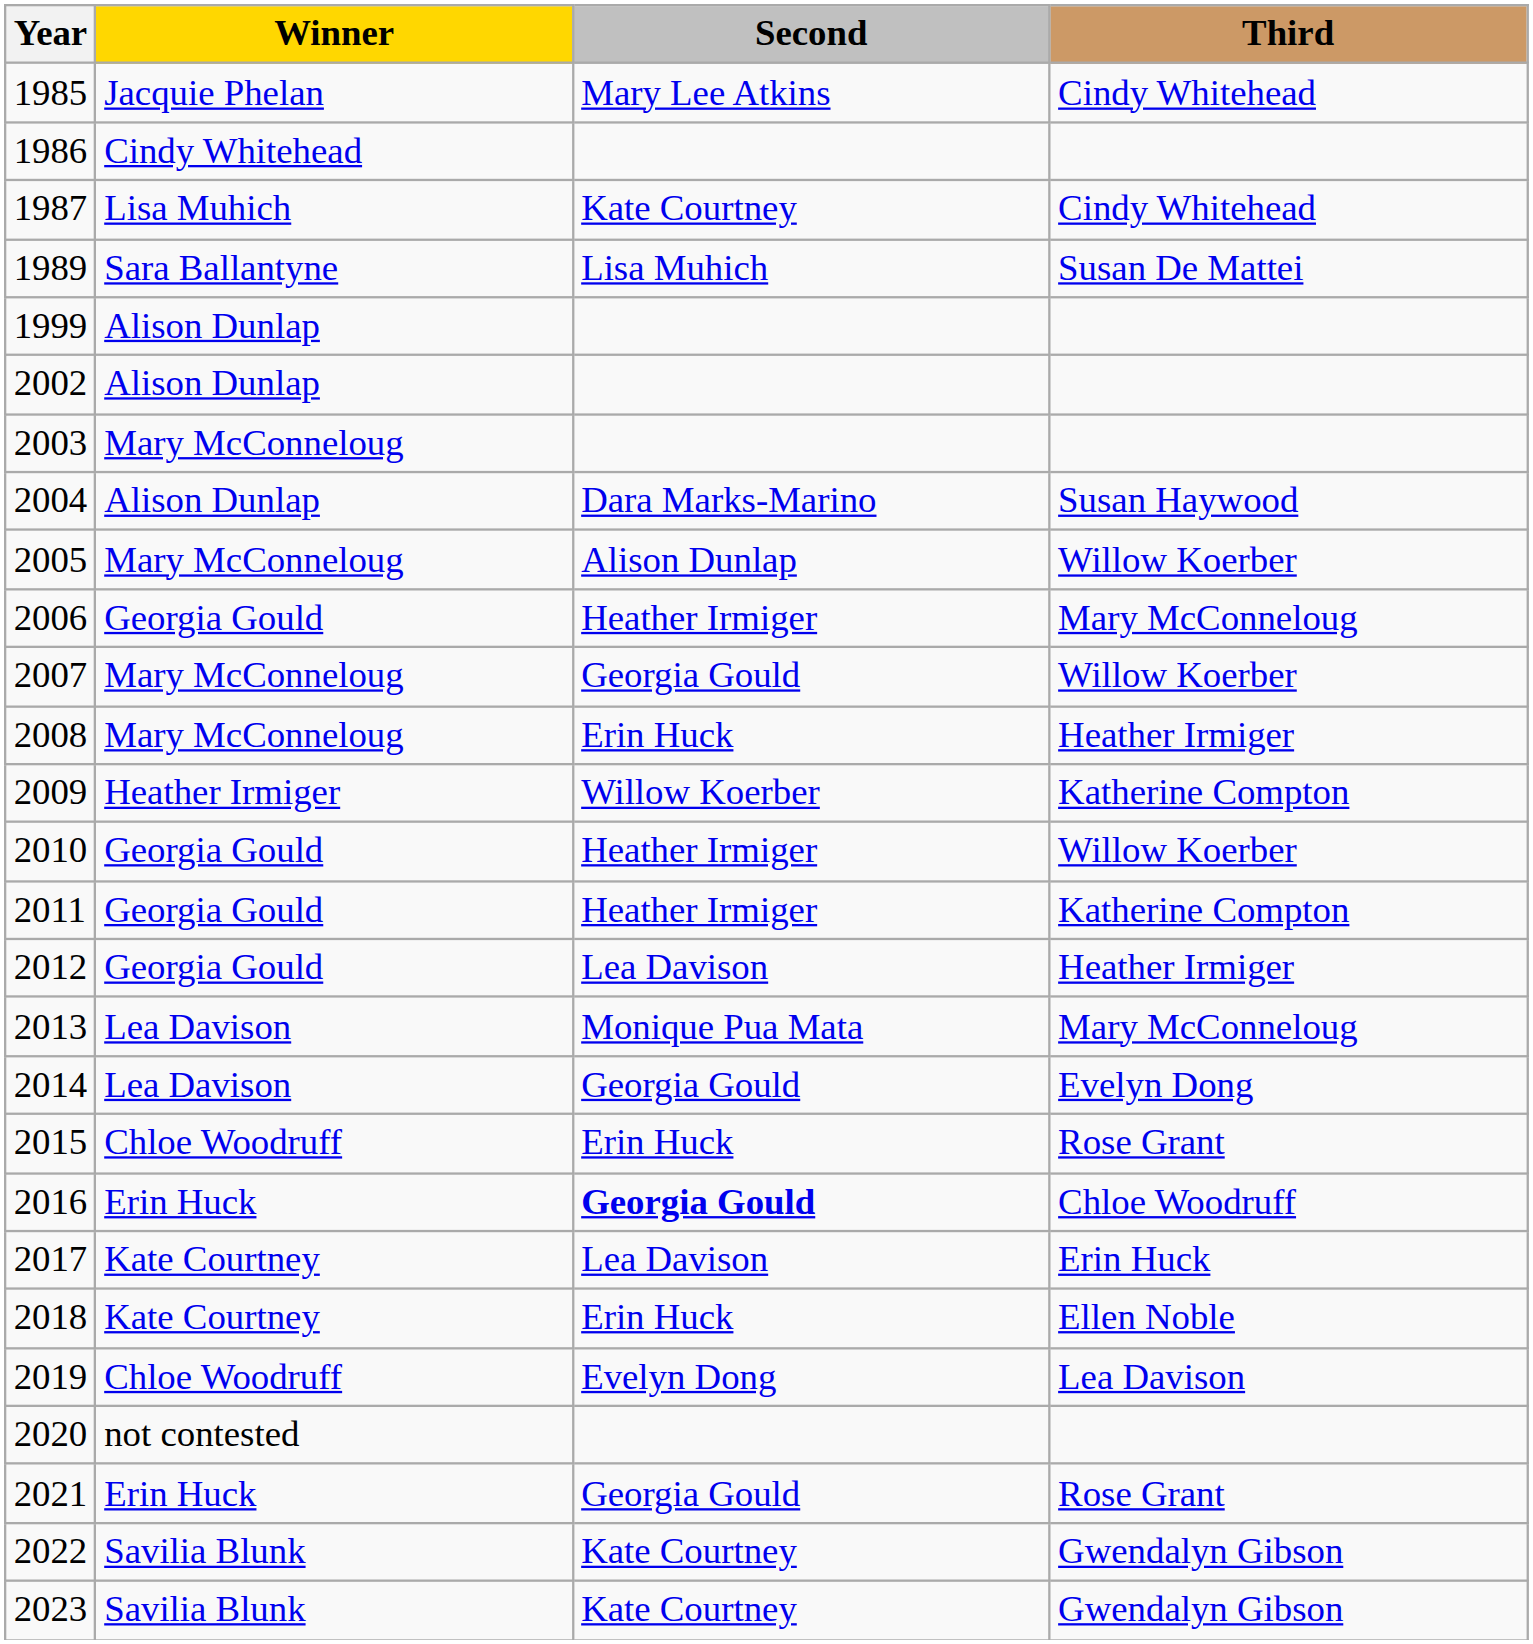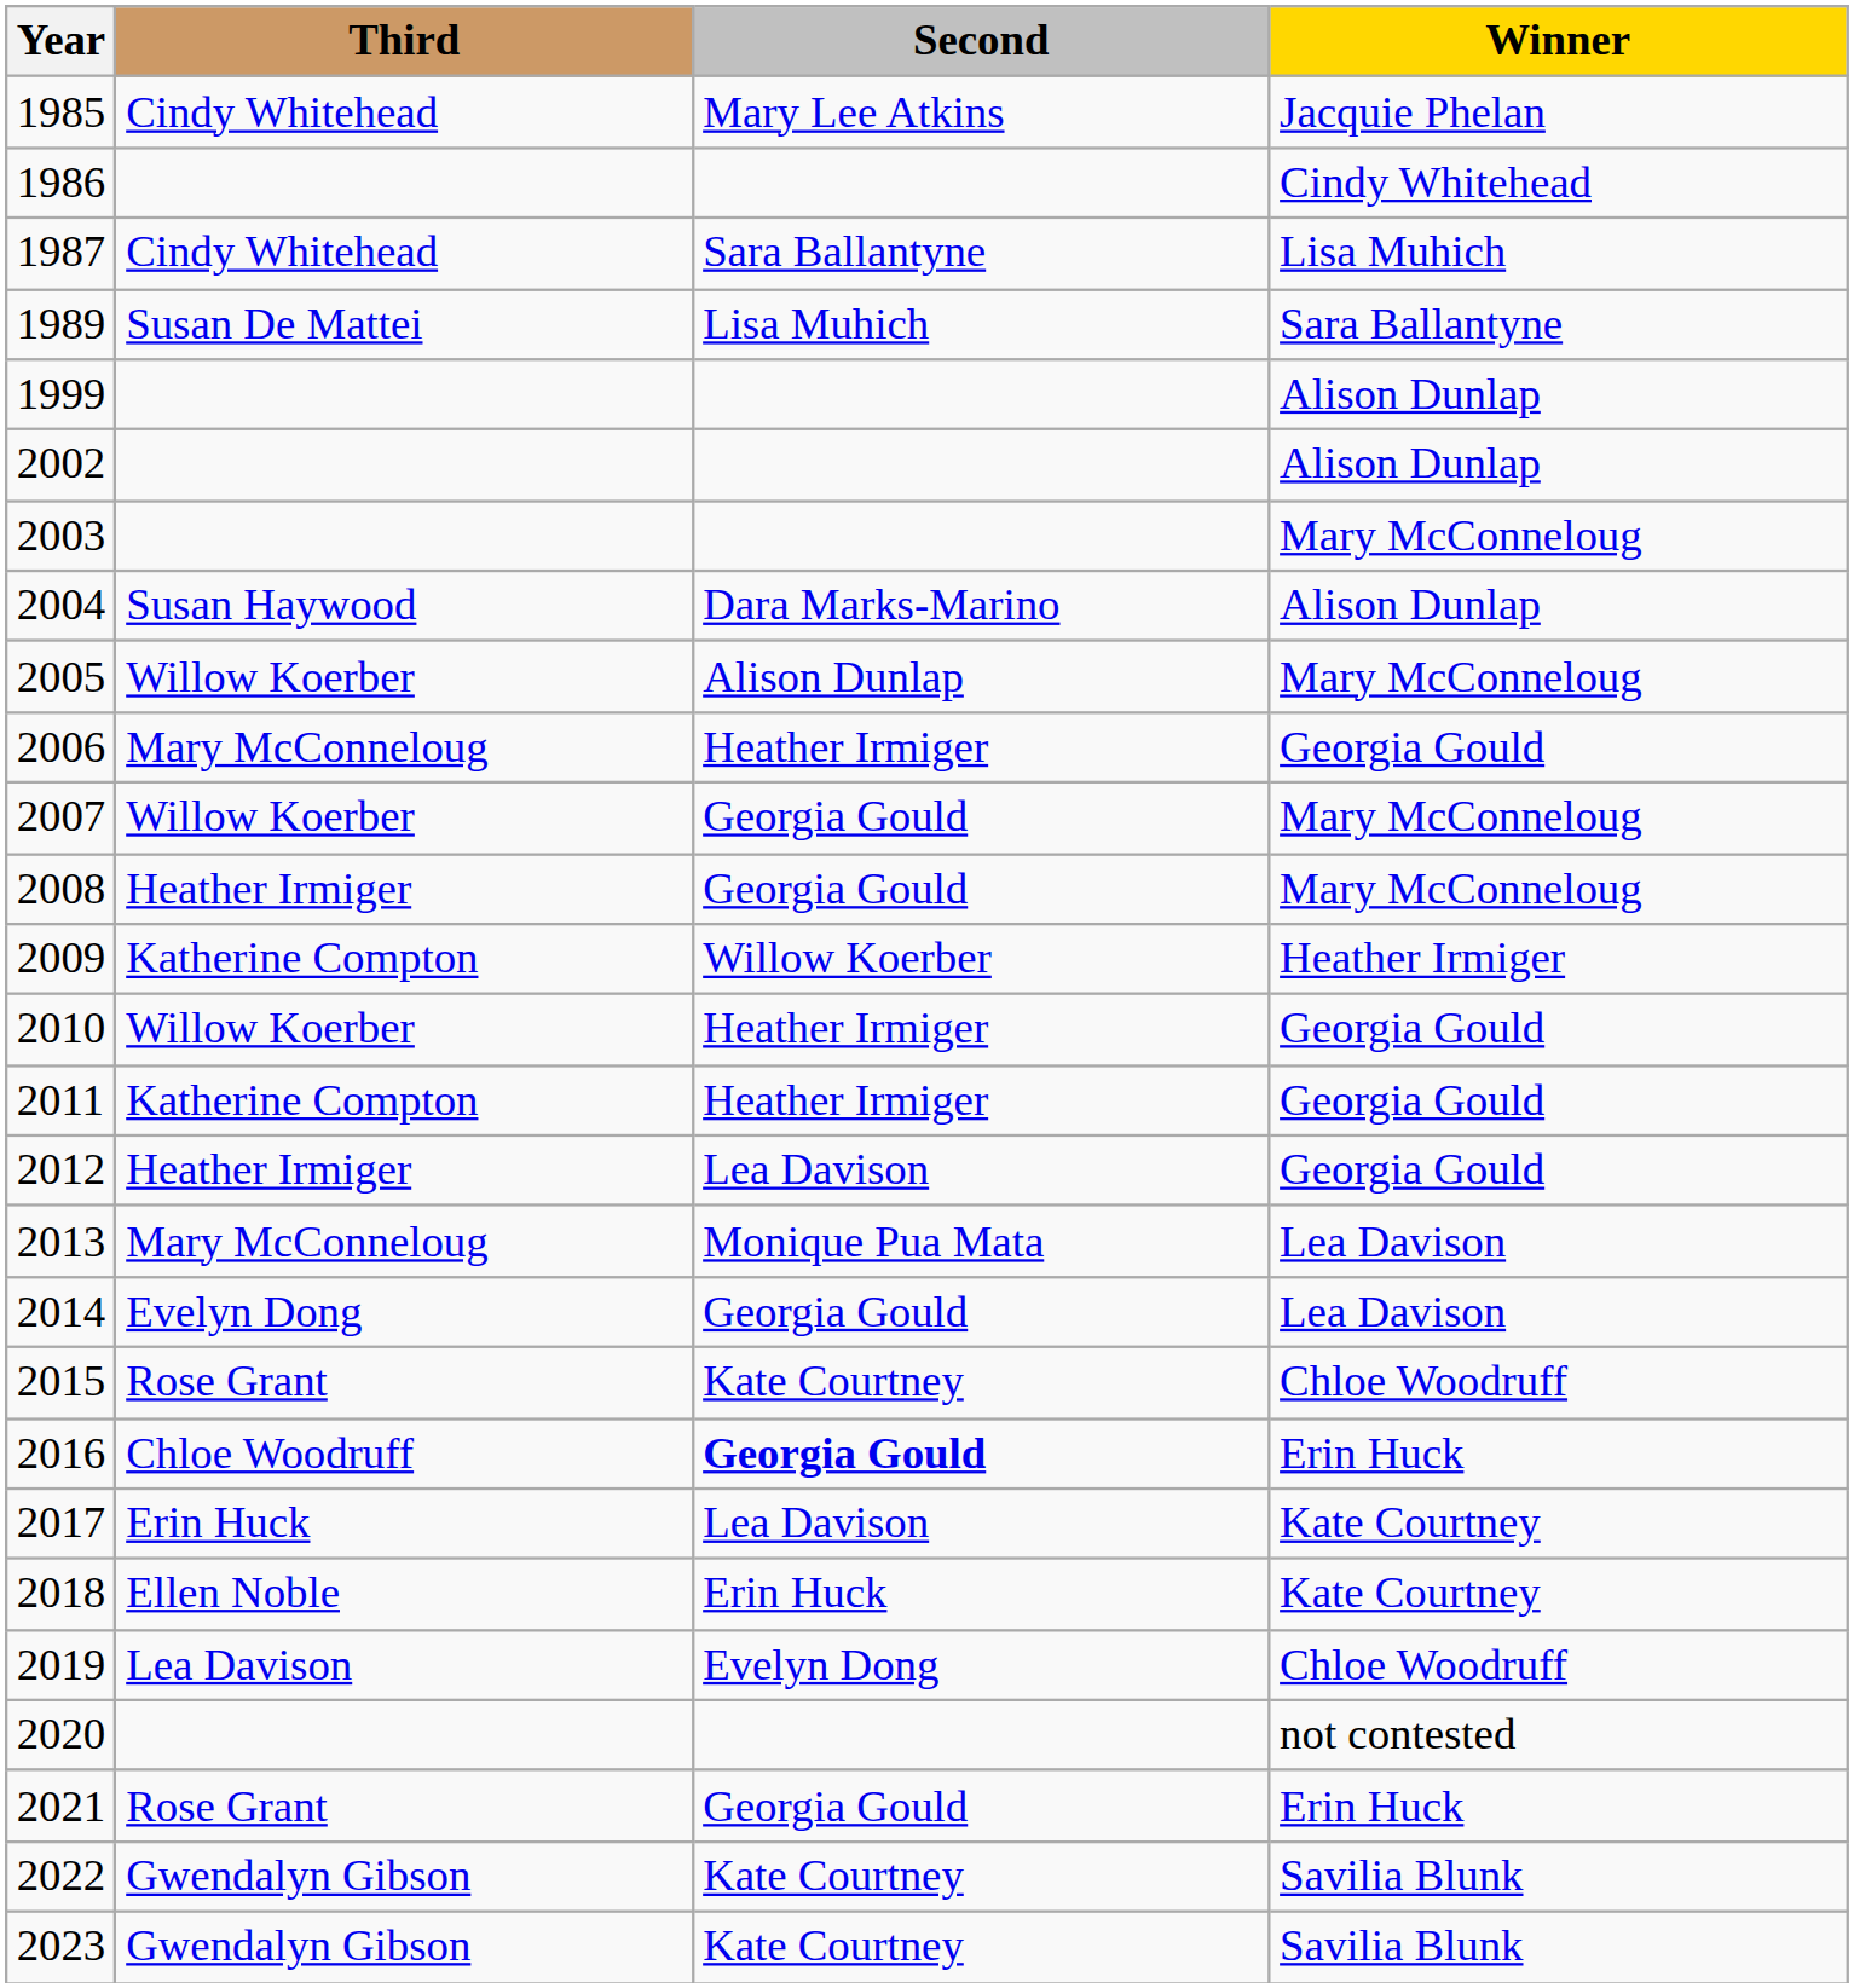columns swapped: Winner <-> Third
1987 | Second: Kate Courtney -> Sara Ballantyne
2008 | Second: Erin Huck -> Georgia Gould
2015 | Second: Erin Huck -> Kate Courtney
